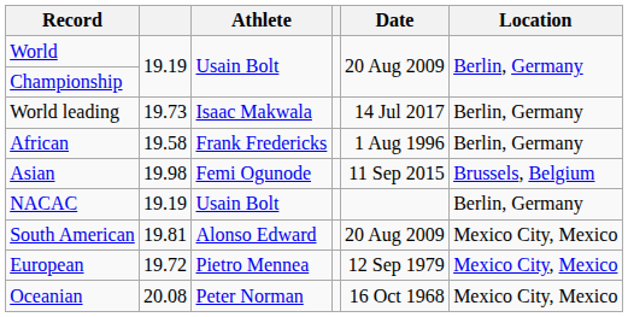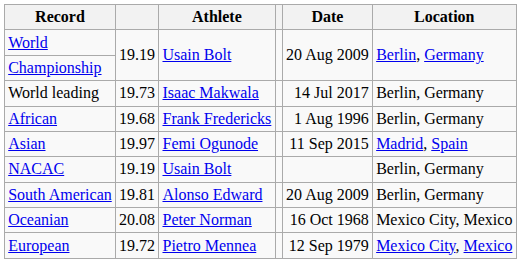African | column 2: 19.58 -> 19.68
Asian | column 2: 19.98 -> 19.97
Asian | Location: Brussels, Belgium -> Madrid, Spain
South American | Location: Mexico City, Mexico -> Berlin, Germany
rows swapped: European <-> Oceanian
